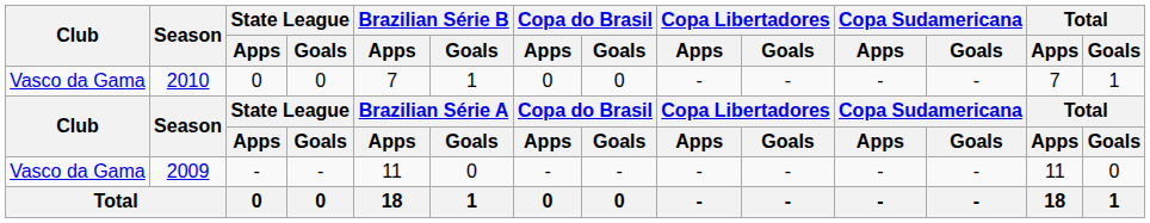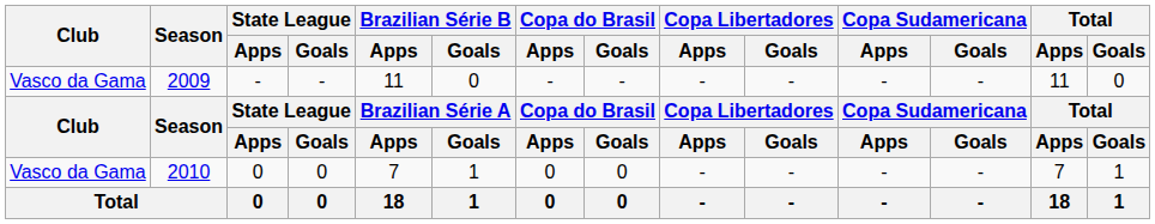rows swapped: 2009 <-> 2010
